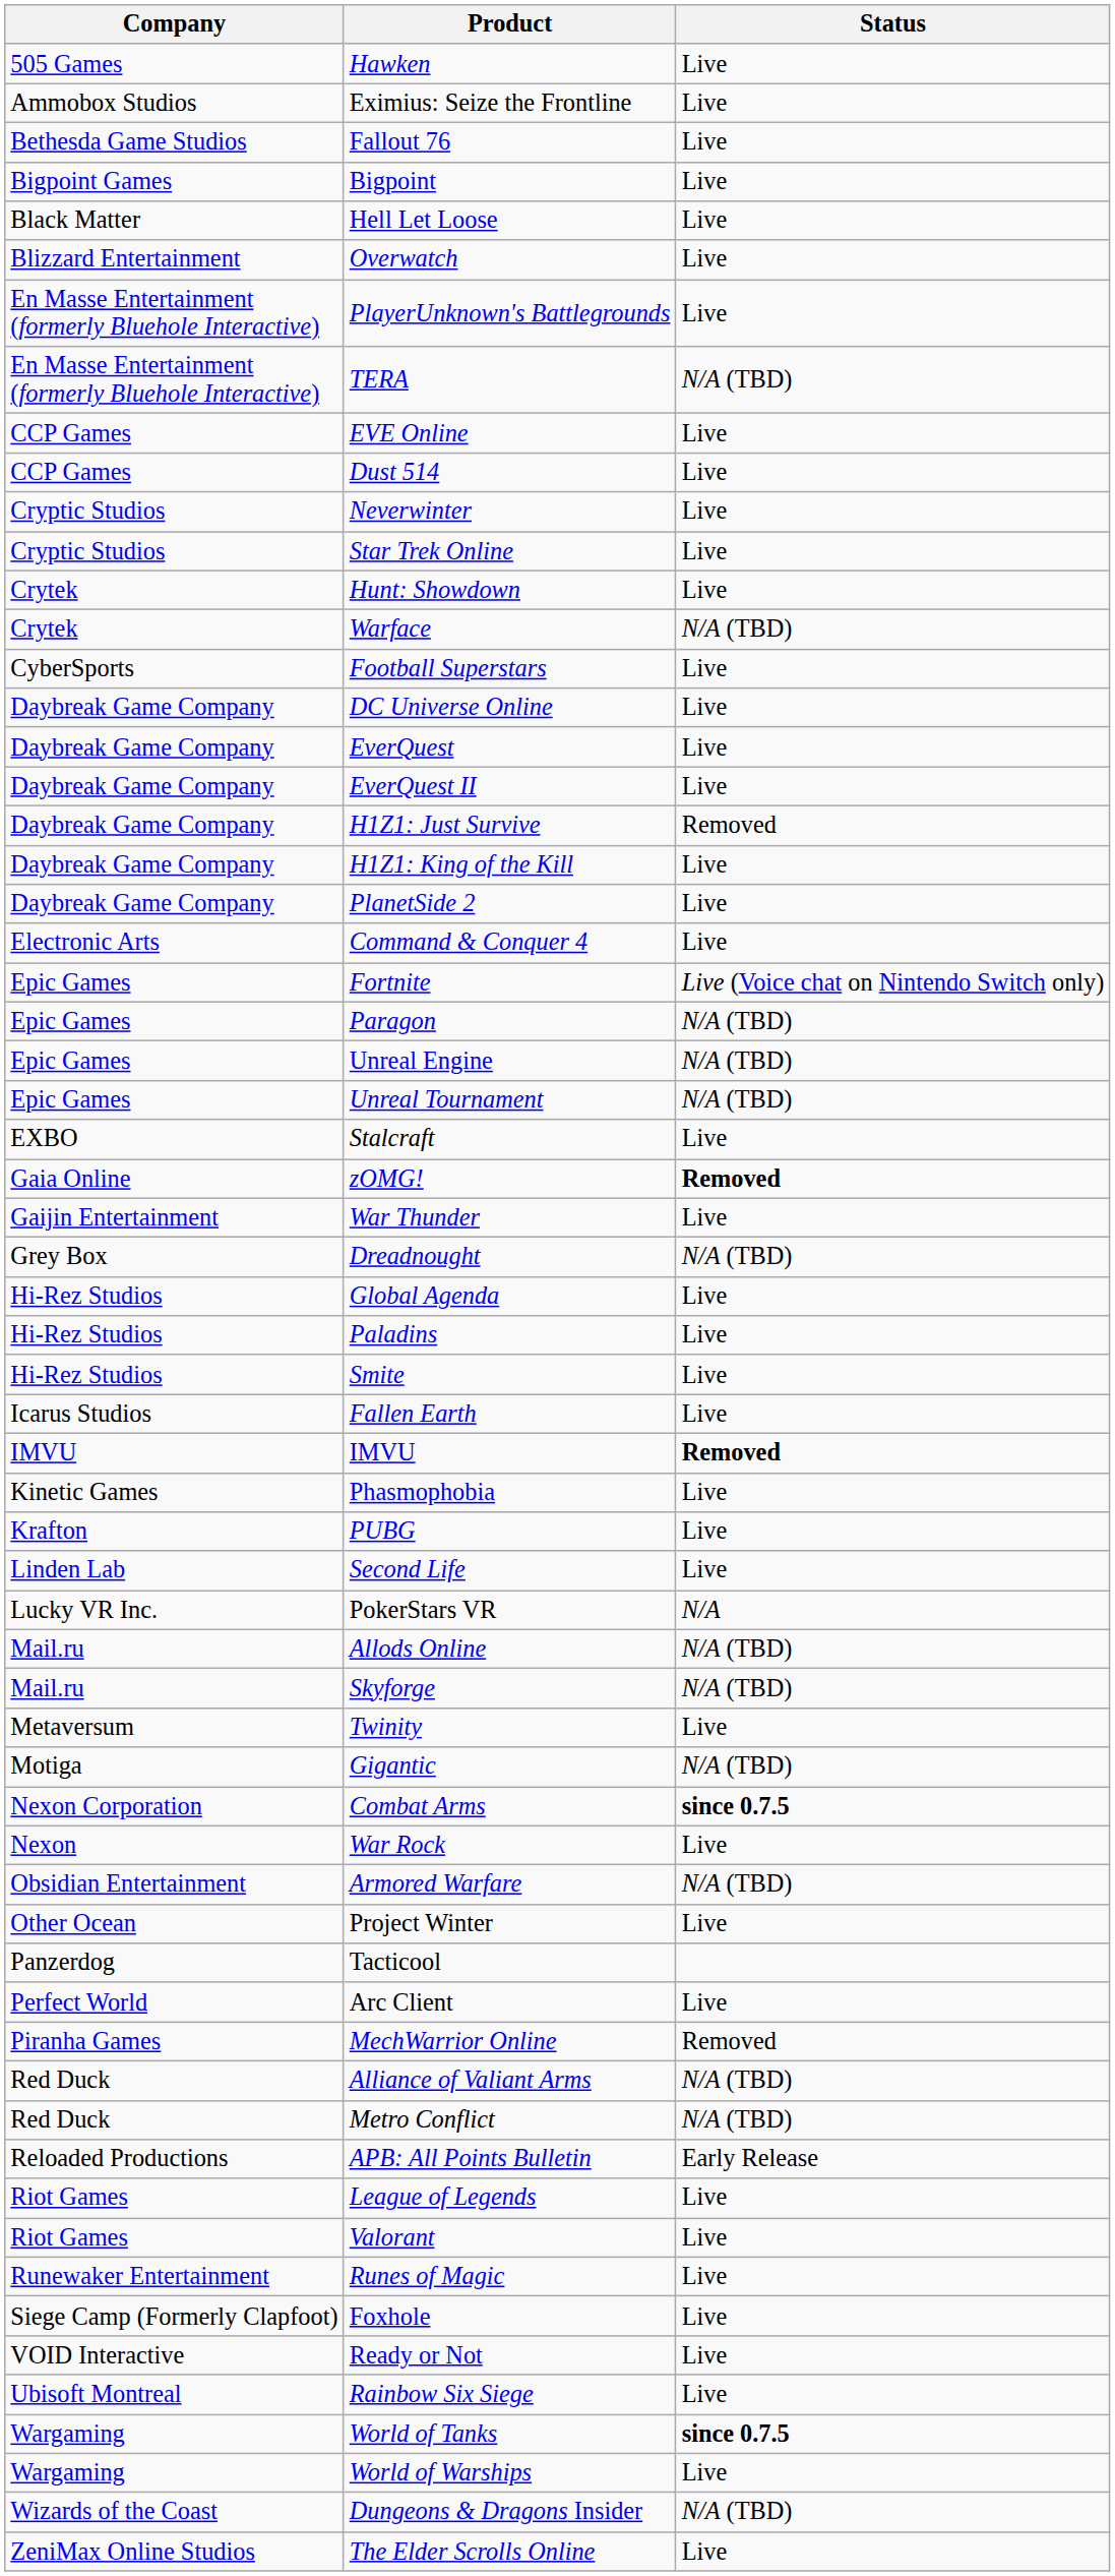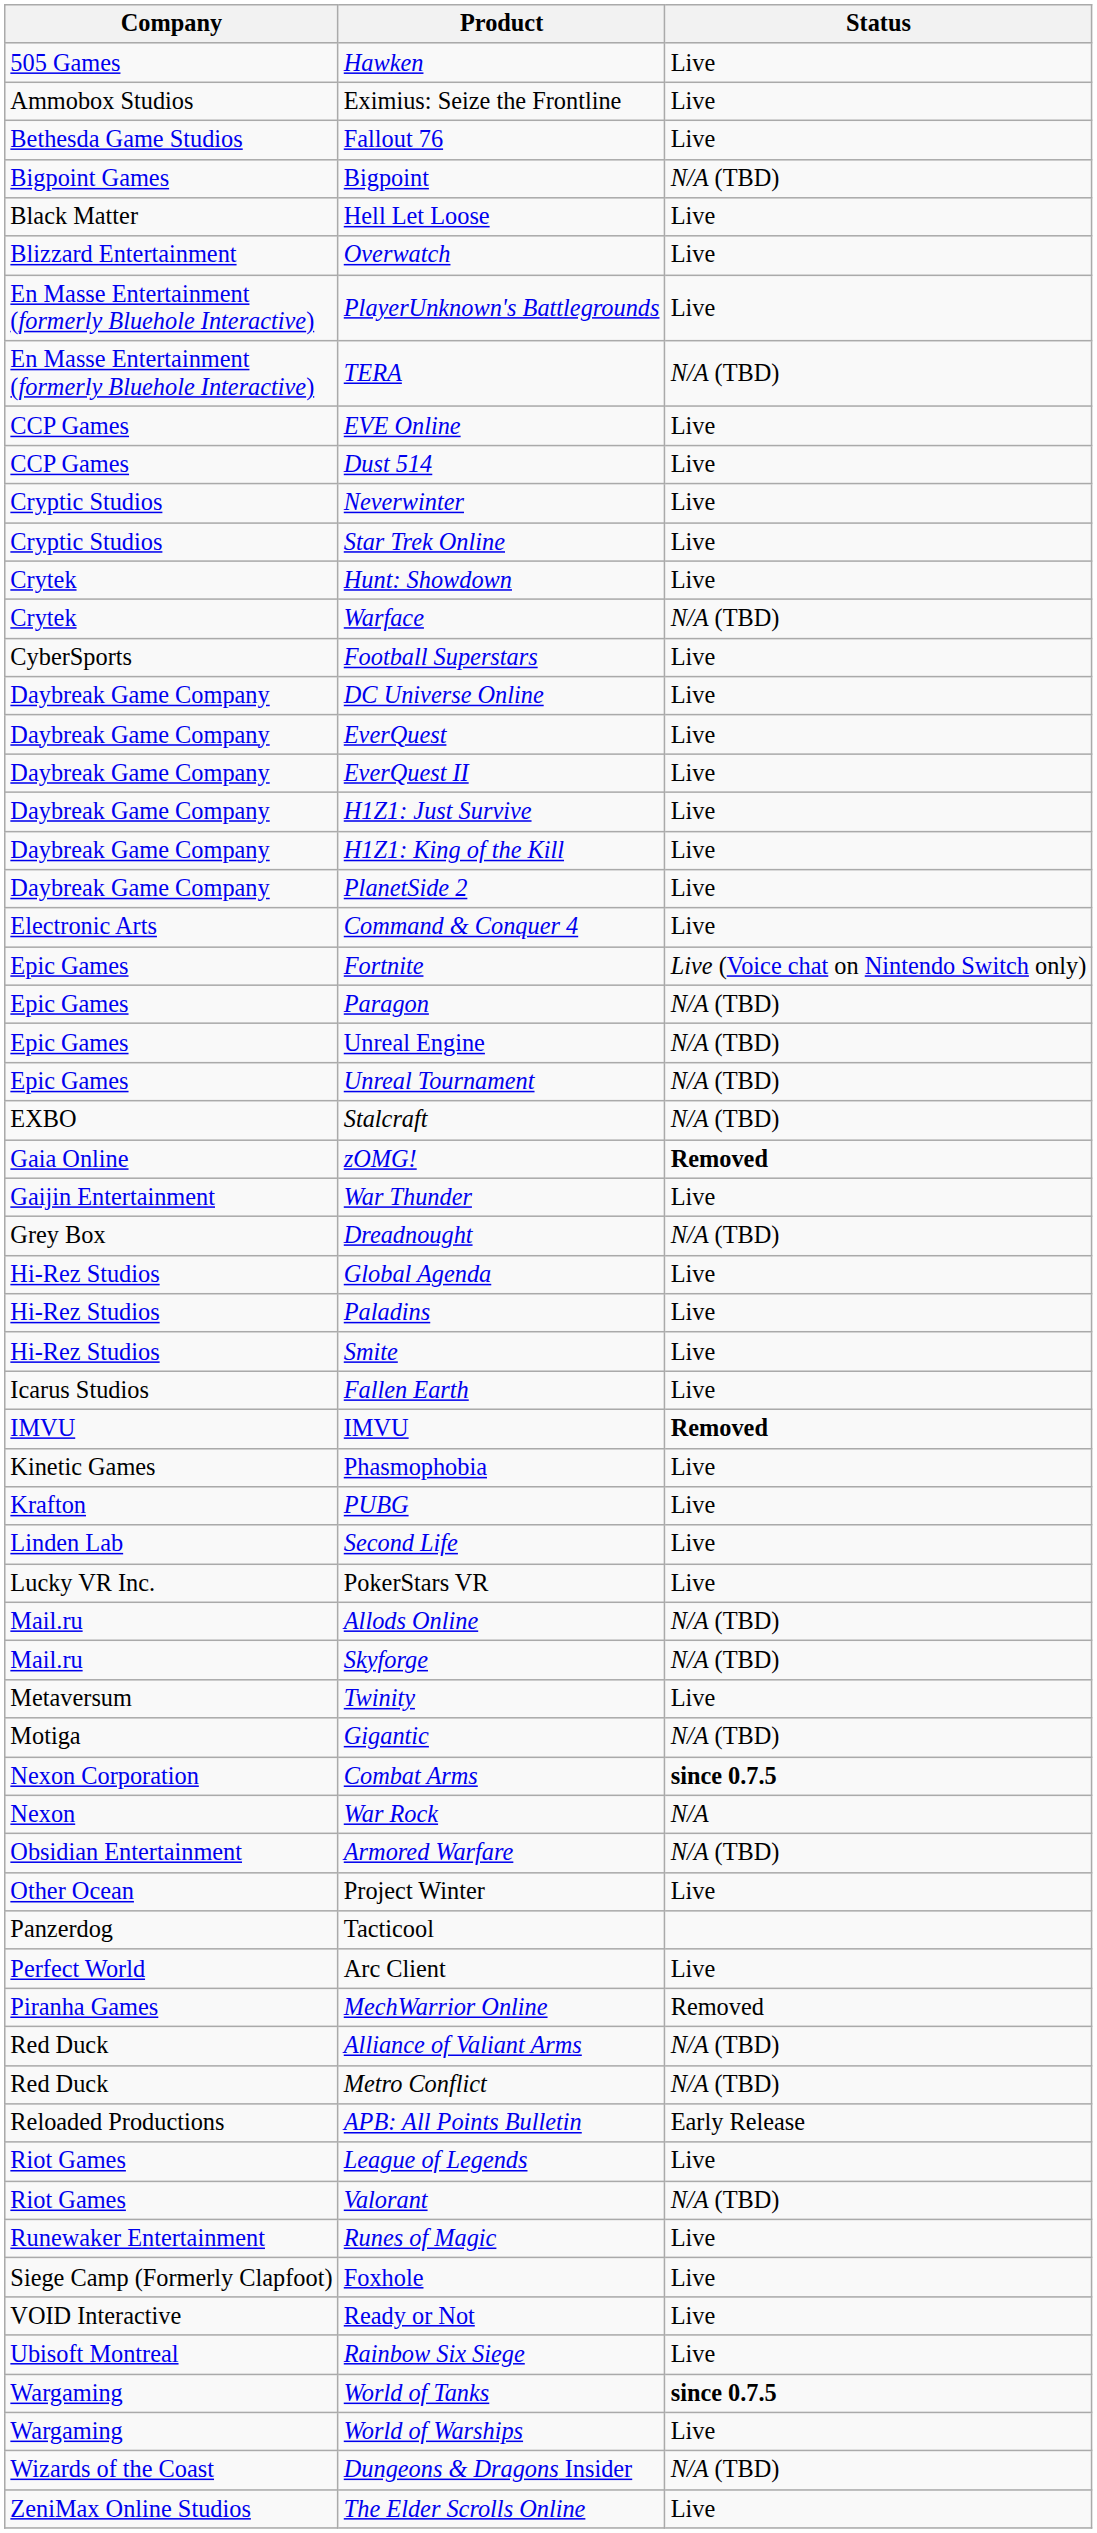Bigpoint | Status: Live -> N/A (TBD)
H1Z1: Just Survive | Status: Removed -> Live
Stalcraft | Status: Live -> N/A (TBD)
PokerStars VR | Status: N/A -> Live
War Rock | Status: Live -> N/A
Valorant | Status: Live -> N/A (TBD)
